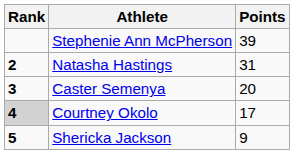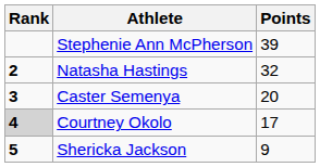Natasha Hastings | Points: 31 -> 32
